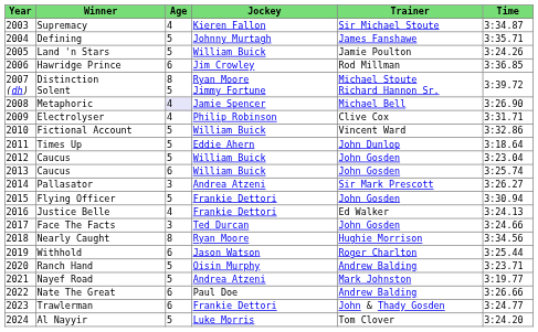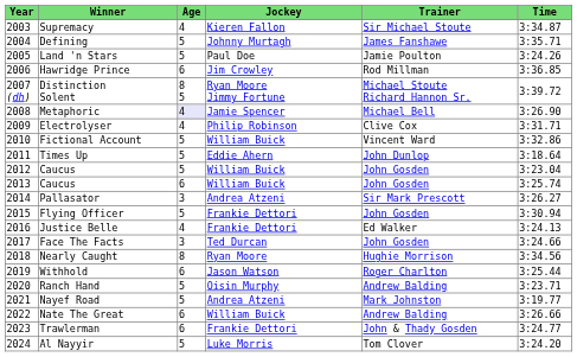Land 'n Stars | Jockey: William Buick -> Paul Doe
Nate The Great | Jockey: Paul Doe -> William Buick
